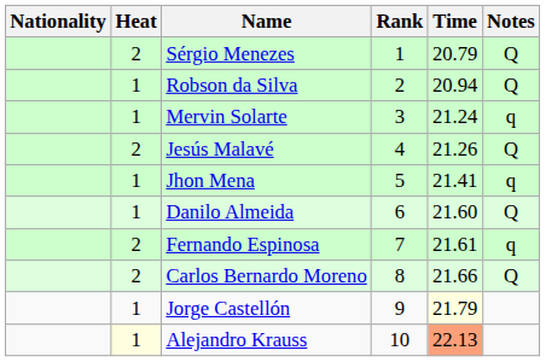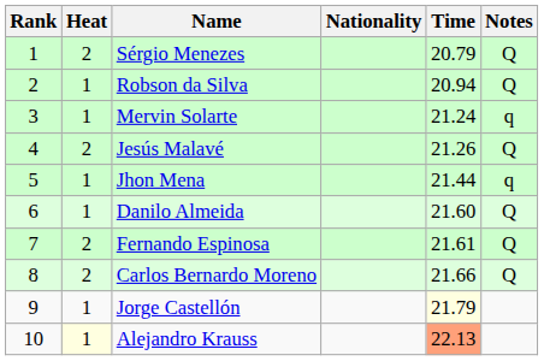columns swapped: Rank <-> Nationality
Jhon Mena | Time: 21.41 -> 21.44
Fernando Espinosa | Notes: q -> Q
